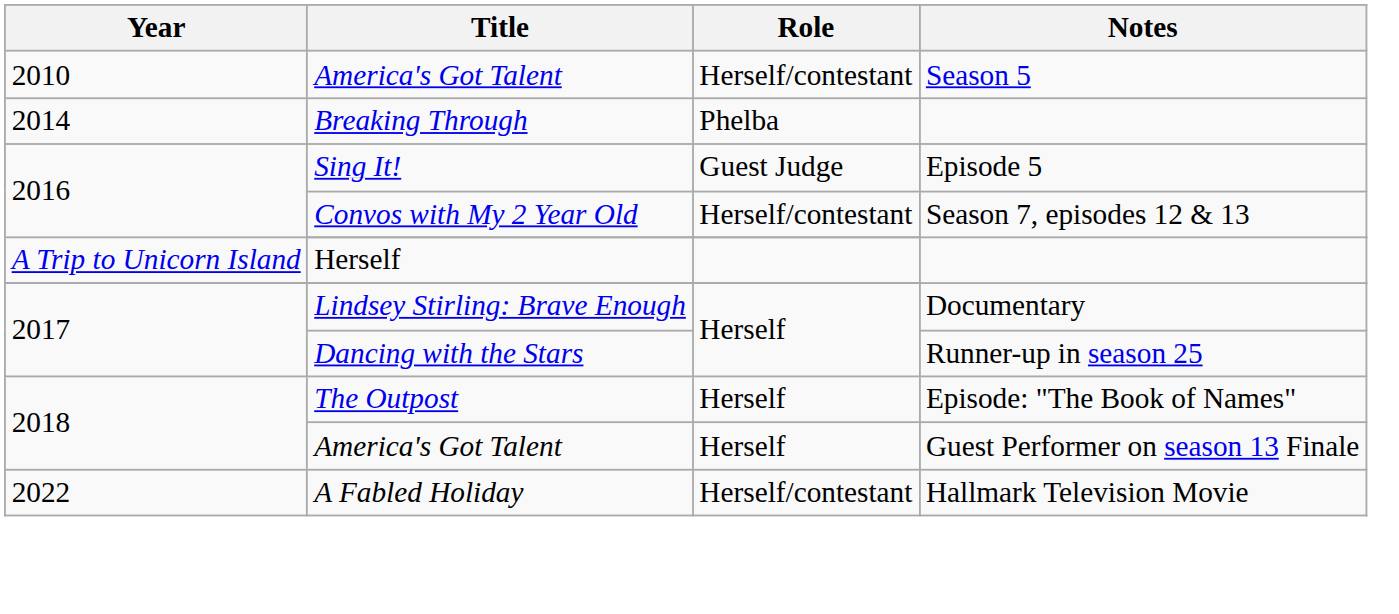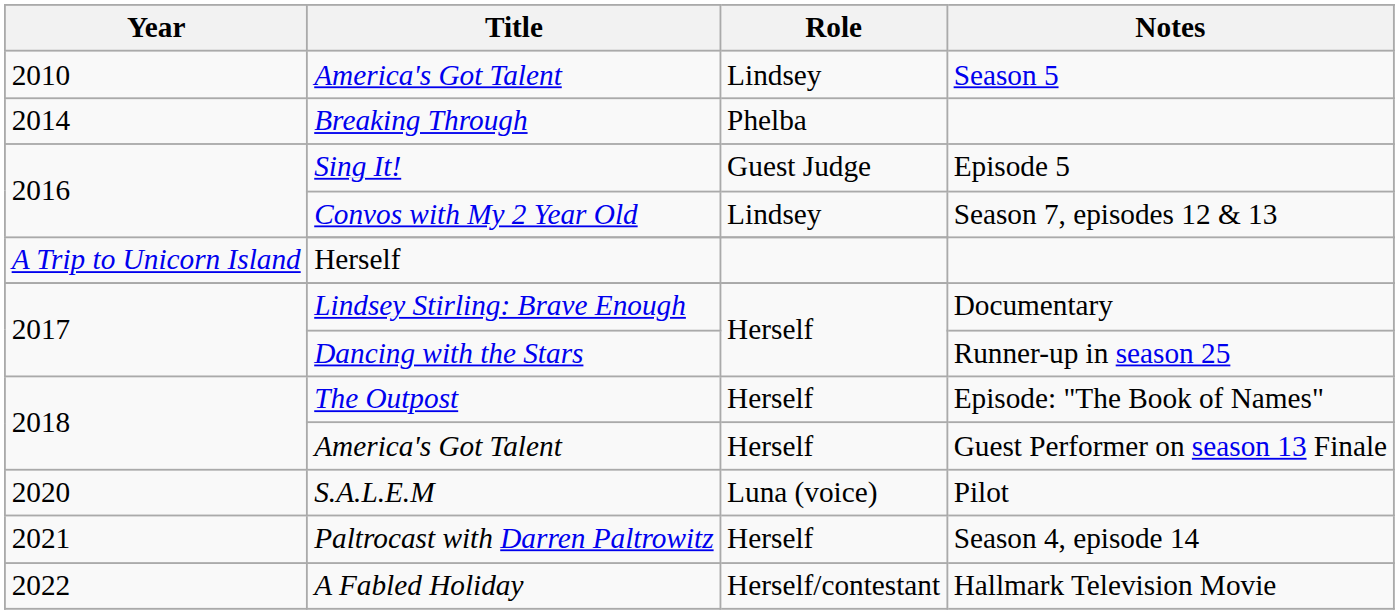America's Got Talent / Season 5 | Role: Herself/contestant -> Lindsey
Convos with My 2 Year Old | Role: Herself/contestant -> Lindsey
+ row: 2020 | S.A.L.E.M | Luna (voice) | Pilot
+ row: 2021 | Paltrocast with Darren Paltrowitz | Herself | Season 4, episode 14
